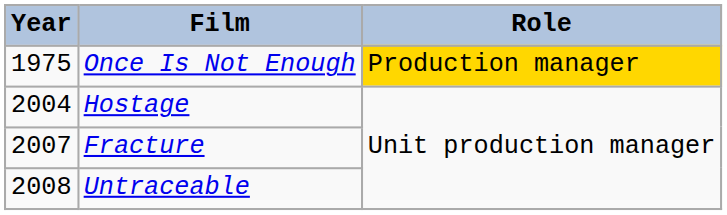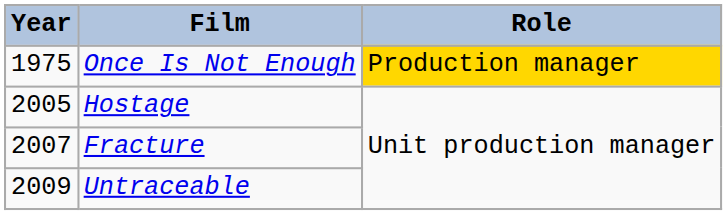Hostage | Year: 2004 -> 2005
Untraceable | Year: 2008 -> 2009
